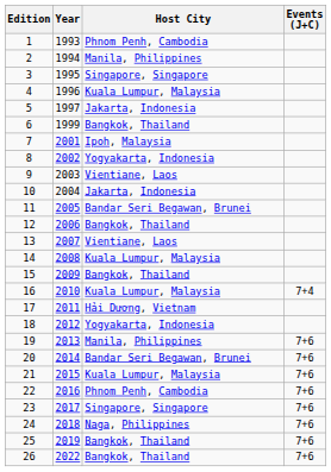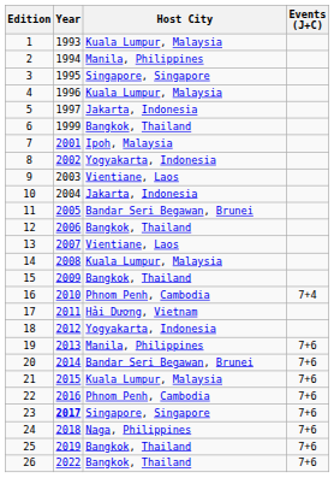1 | Host City: Phnom Penh, Cambodia -> Kuala Lumpur, Malaysia
16 | Host City: Kuala Lumpur, Malaysia -> Phnom Penh, Cambodia
23 | Year: normal -> bold
